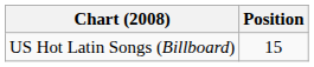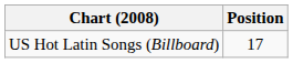US Hot Latin Songs (Billboard) | Position: 15 -> 17
